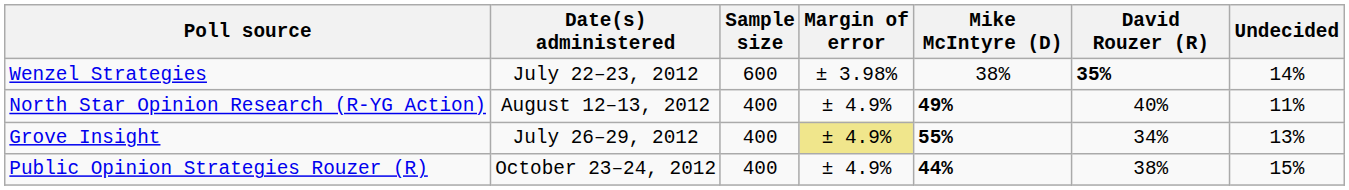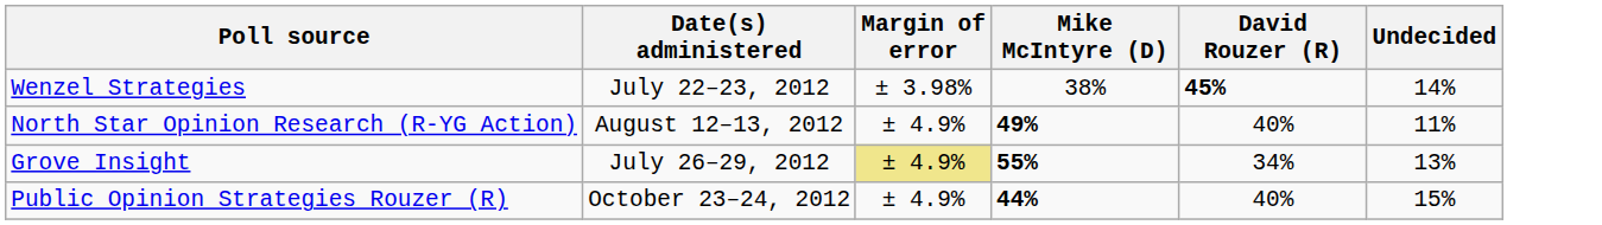- column: Sample size | 600 | 400 | 400 | 400
Wenzel Strategies | David Rouzer (R): 35% -> 45%
Public Opinion Strategies Rouzer (R) | David Rouzer (R): 38% -> 40%
